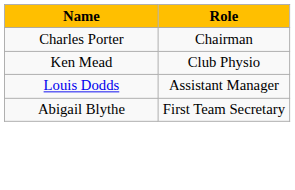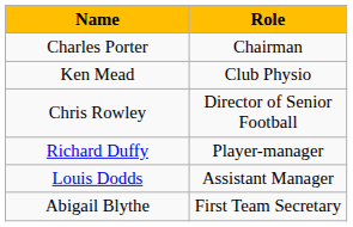+ row: Chris Rowley | Director of Senior Football
+ row: Richard Duffy | Player-manager
